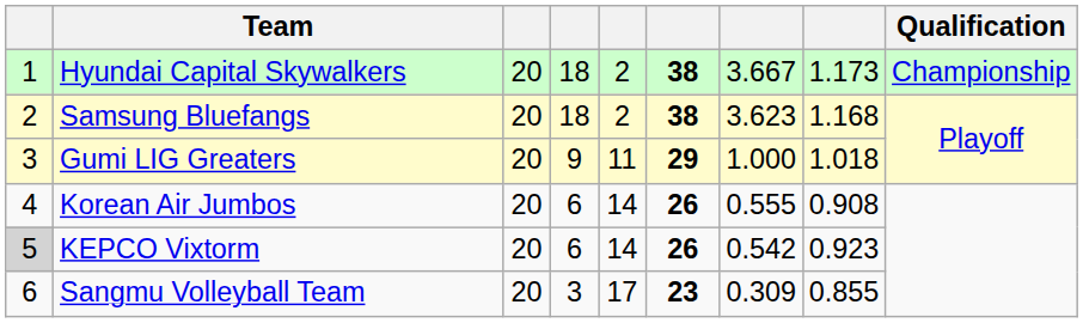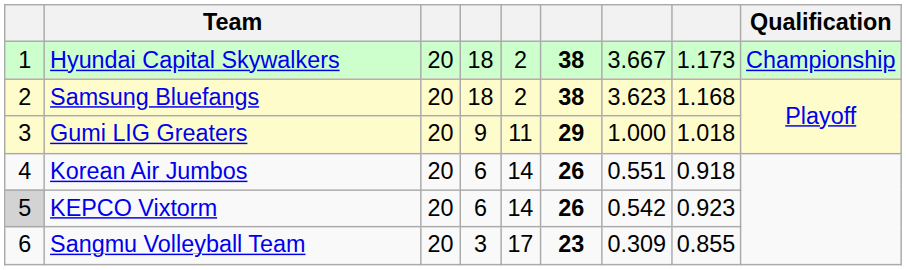Korean Air Jumbos | column 7: 0.555 -> 0.551
Korean Air Jumbos | column 8: 0.908 -> 0.918
